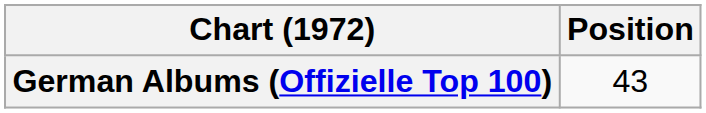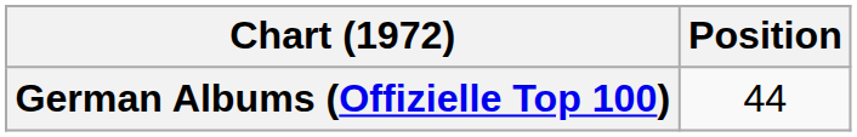German Albums (Offizielle Top 100) | Position: 43 -> 44
